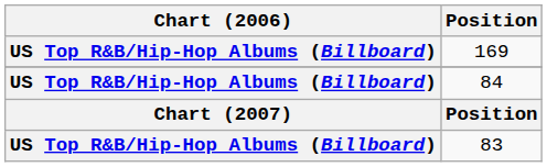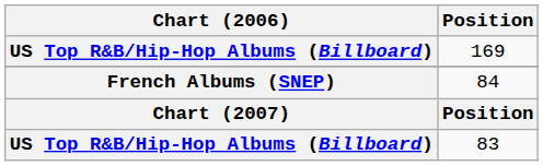84 | Chart (2006): US Top R&B/Hip-Hop Albums (Billboard) -> French Albums (SNEP)
